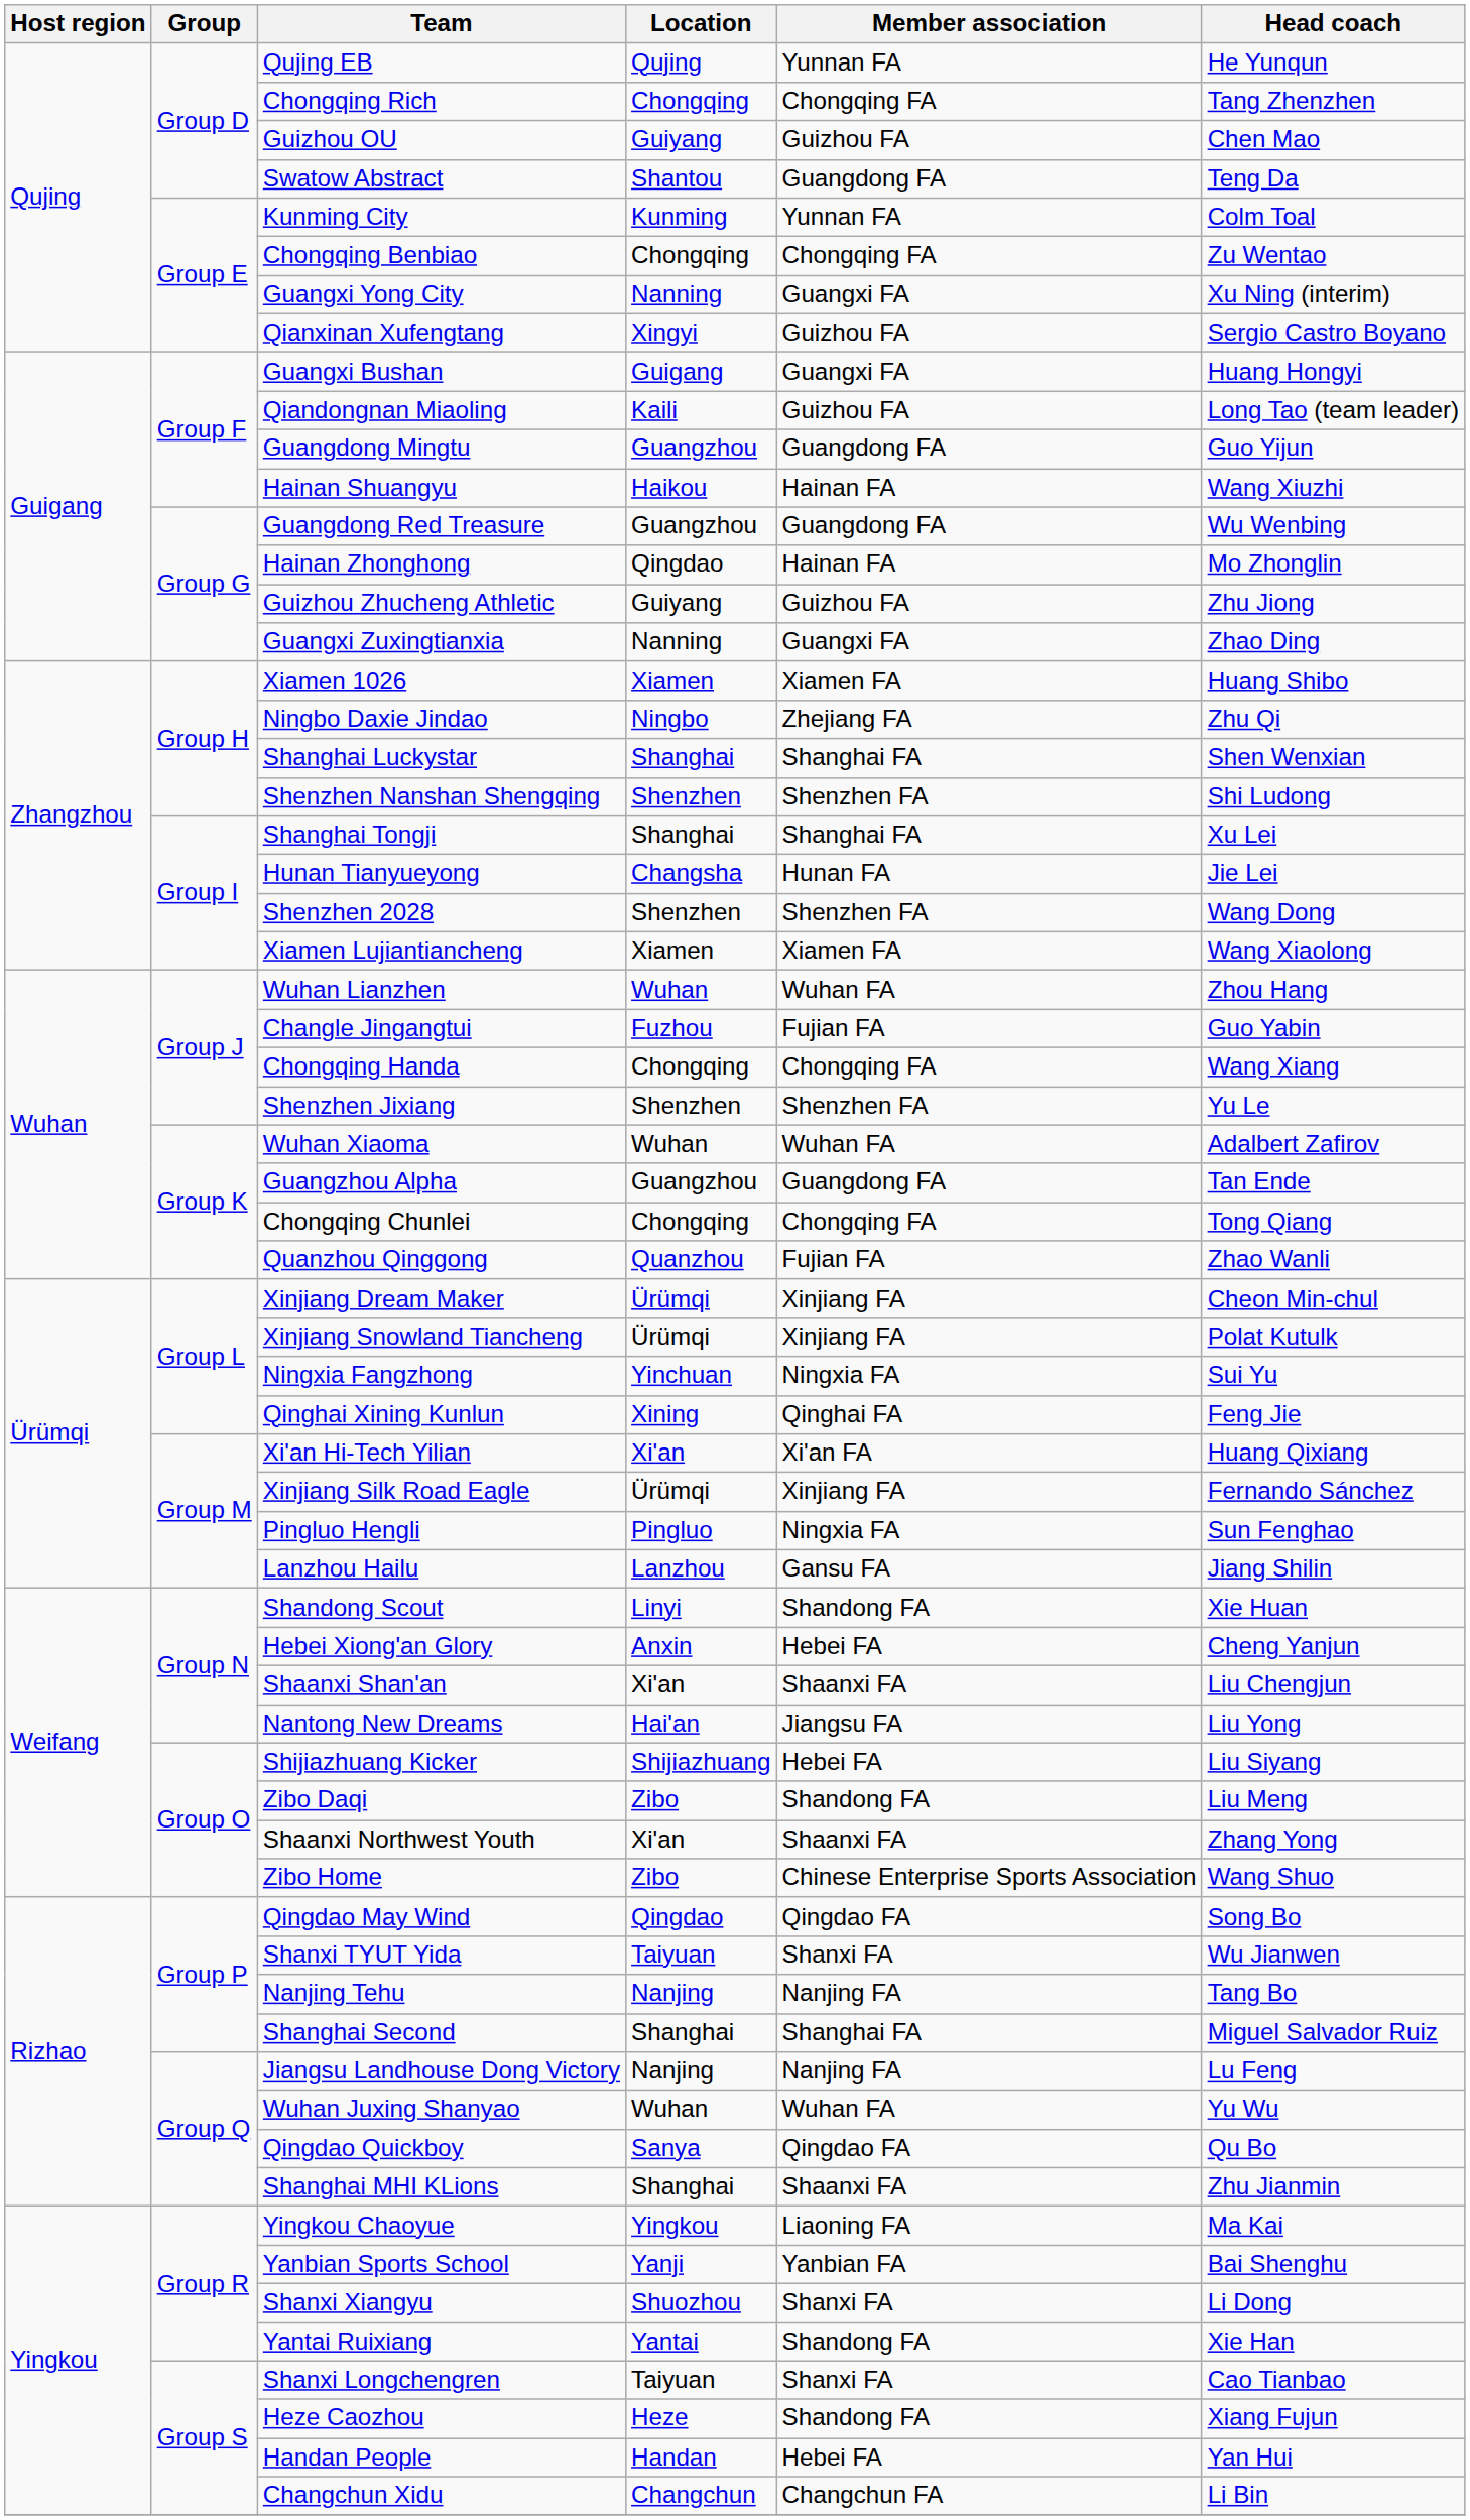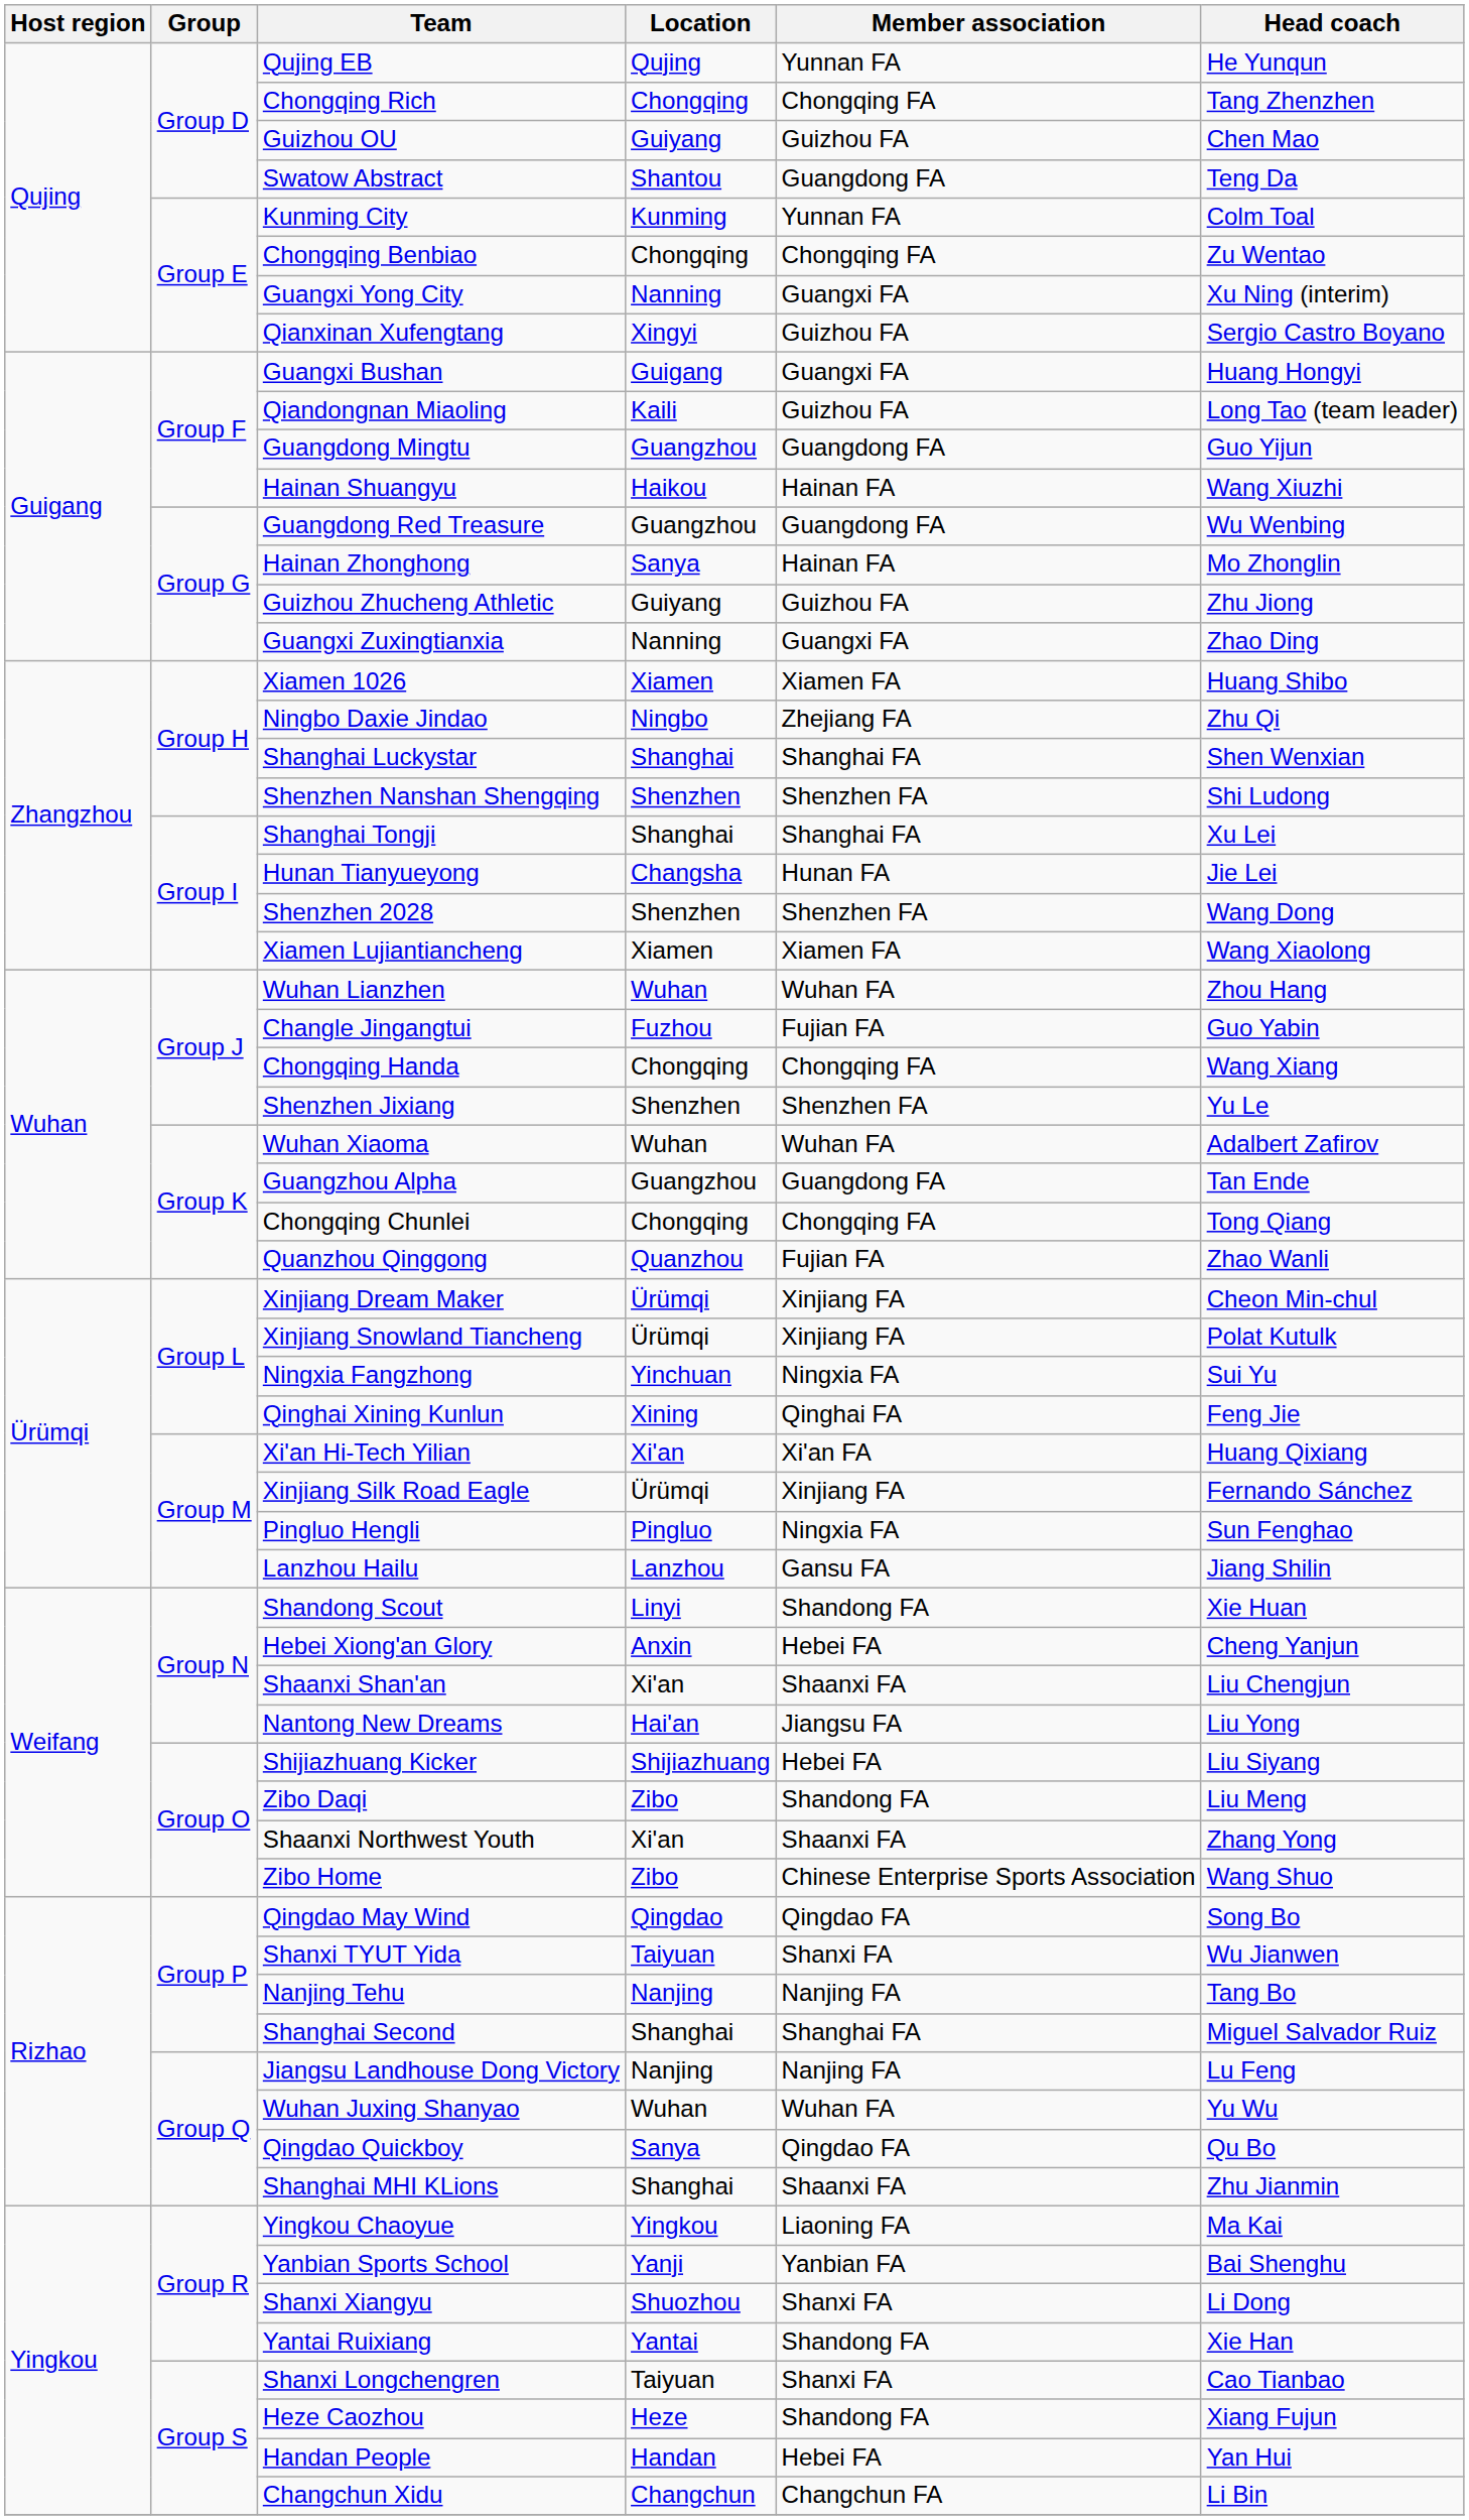Hainan Zhonghong | Location: Qingdao -> Sanya
